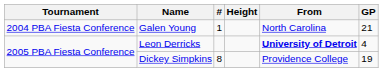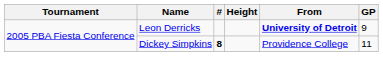- row: 2004 PBA Fiesta Conference | Galen Young | 1 | North Carolina | 21
Leon Derricks | GP: 4 -> 9
Dickey Simpkins | #: normal -> bold
Dickey Simpkins | GP: 19 -> 11
